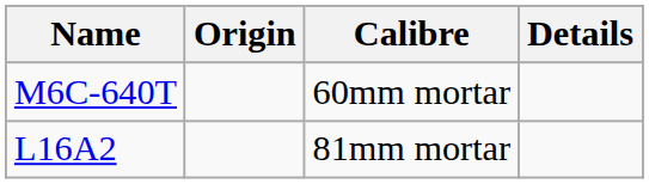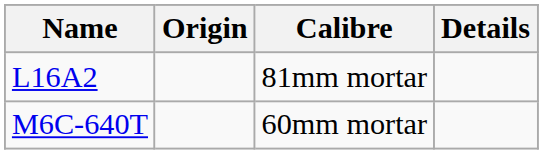rows swapped: M6C-640T <-> L16A2
